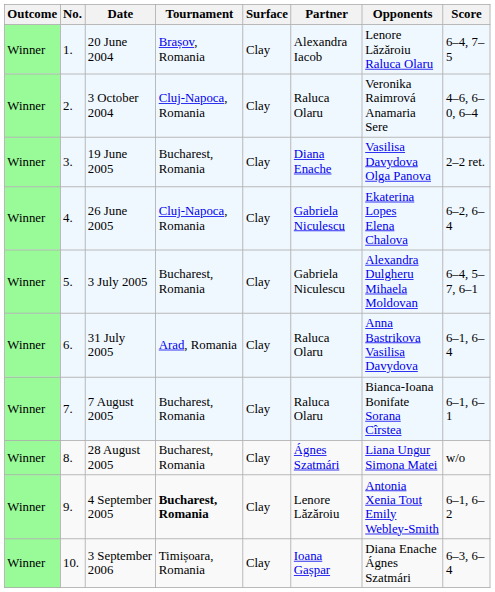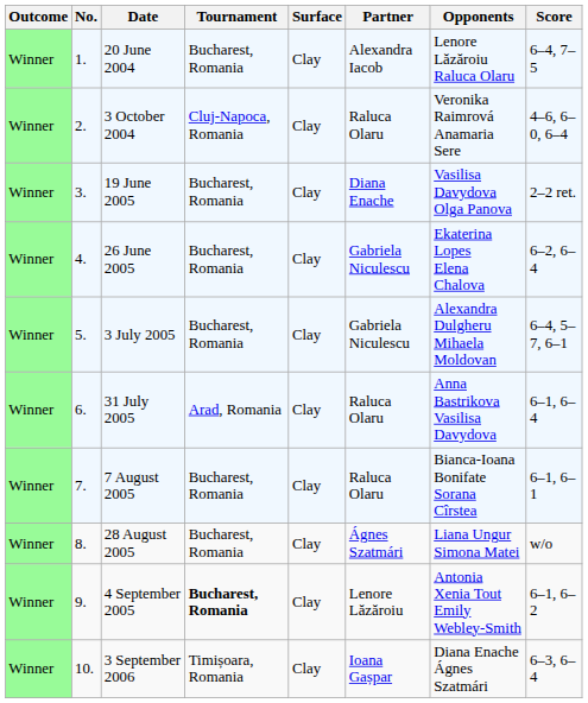20 June 2004 | Tournament: Brașov, Romania -> Bucharest, Romania
26 June 2005 | Tournament: Cluj-Napoca, Romania -> Bucharest, Romania
